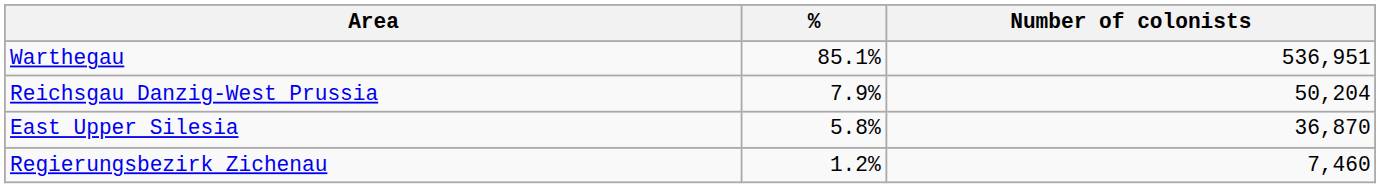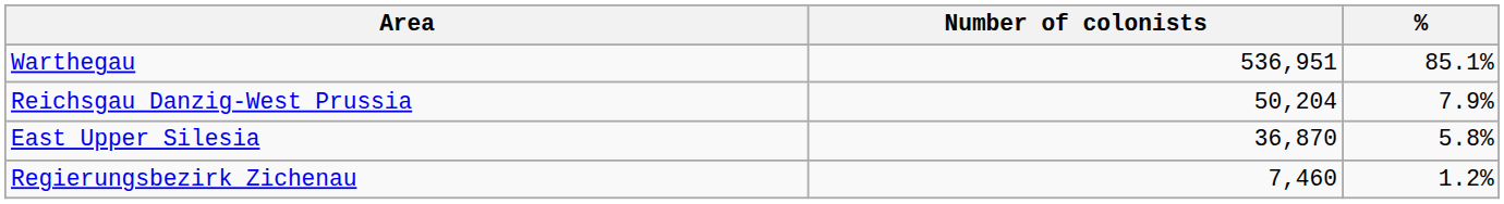columns swapped: Number of colonists <-> %
